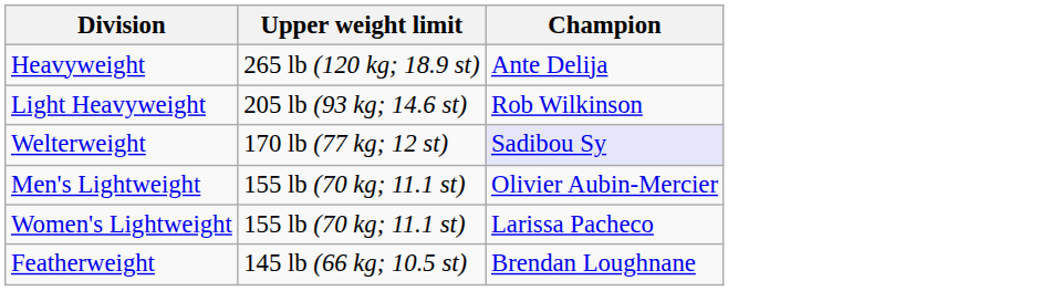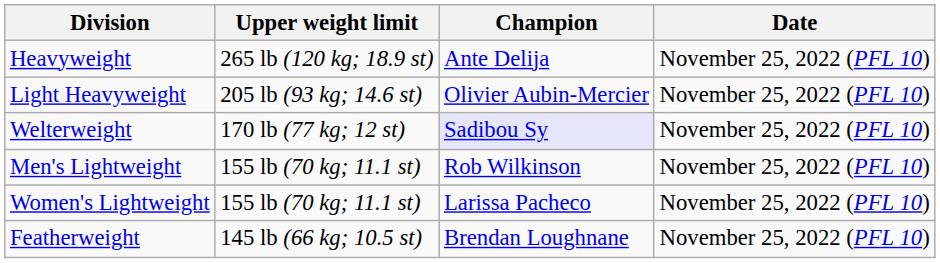+ column: Date | November 25, 2022 (PFL 10) | November 25, 2022 (PFL 10) | November 25, 2022 (PFL 10) | November 25, 2022 (PFL 10) | November 25, 2022 (PFL 10) | November 25, 2022 (PFL 10)
Light Heavyweight | Champion: Rob Wilkinson -> Olivier Aubin-Mercier
Men's Lightweight | Champion: Olivier Aubin-Mercier -> Rob Wilkinson
